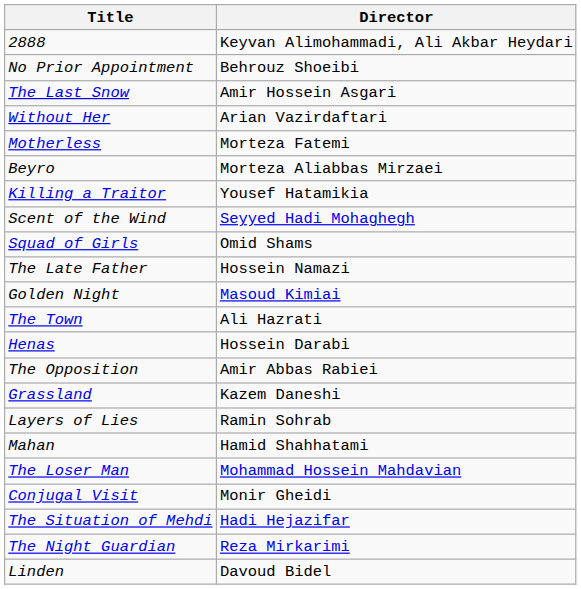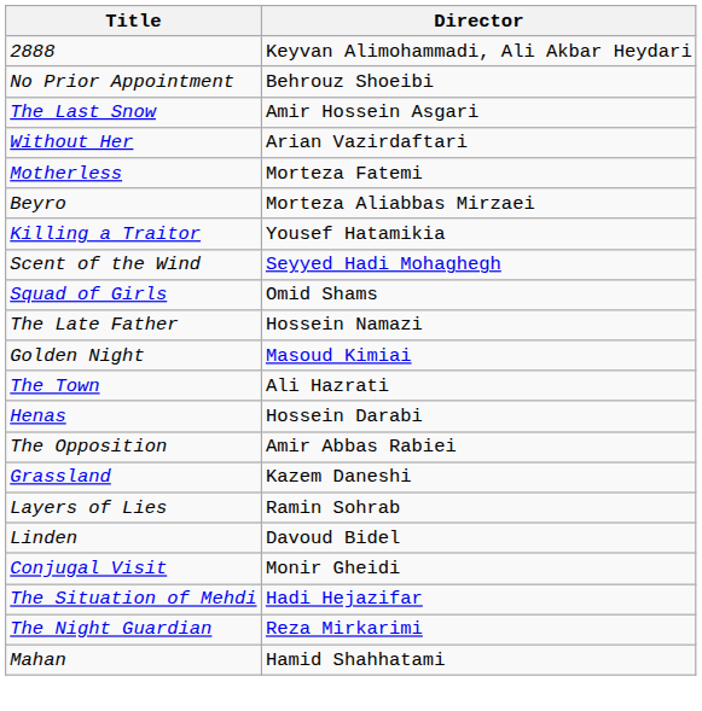rows swapped: Mahan <-> Linden
- row: The Loser Man | Mohammad Hossein Mahdavian
